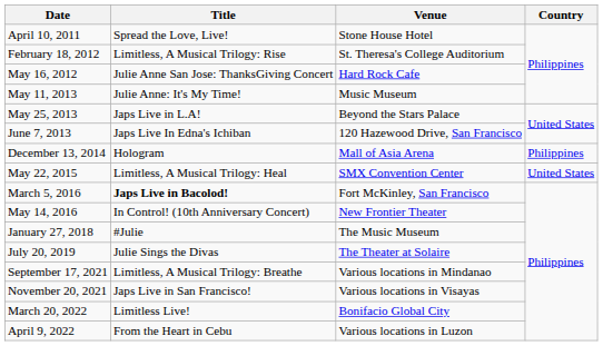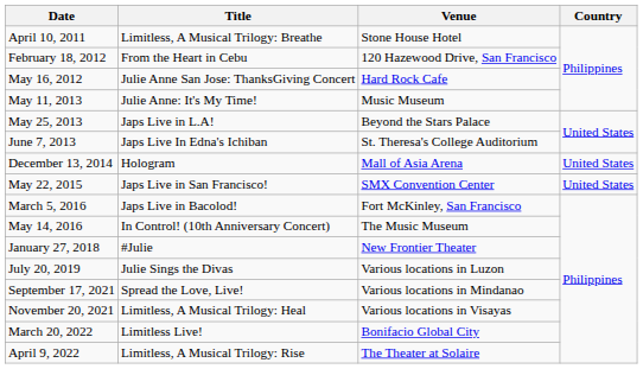April 10, 2011 | Title: Spread the Love, Live! -> Limitless, A Musical Trilogy: Breathe
February 18, 2012 | Title: Limitless, A Musical Trilogy: Rise -> From the Heart in Cebu
February 18, 2012 | Venue: St. Theresa's College Auditorium -> 120 Hazewood Drive, San Francisco
June 7, 2013 | Venue: 120 Hazewood Drive, San Francisco -> St. Theresa's College Auditorium
December 13, 2014 | Country: Philippines -> United States
May 22, 2015 | Title: Limitless, A Musical Trilogy: Heal -> Japs Live in San Francisco!
March 5, 2016 | Title: bold -> normal
May 14, 2016 | Venue: New Frontier Theater -> The Music Museum
January 27, 2018 | Venue: The Music Museum -> New Frontier Theater
July 20, 2019 | Venue: The Theater at Solaire -> Various locations in Luzon
September 17, 2021 | Title: Limitless, A Musical Trilogy: Breathe -> Spread the Love, Live!
November 20, 2021 | Title: Japs Live in San Francisco! -> Limitless, A Musical Trilogy: Heal
April 9, 2022 | Title: From the Heart in Cebu -> Limitless, A Musical Trilogy: Rise
April 9, 2022 | Venue: Various locations in Luzon -> The Theater at Solaire
